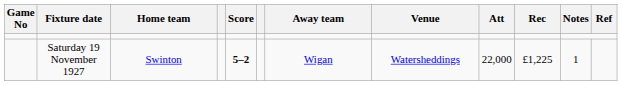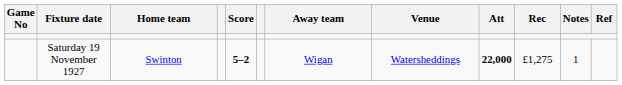Saturday 19 November 1927 | Att: normal -> bold
Saturday 19 November 1927 | Rec: £1,225 -> £1,275
